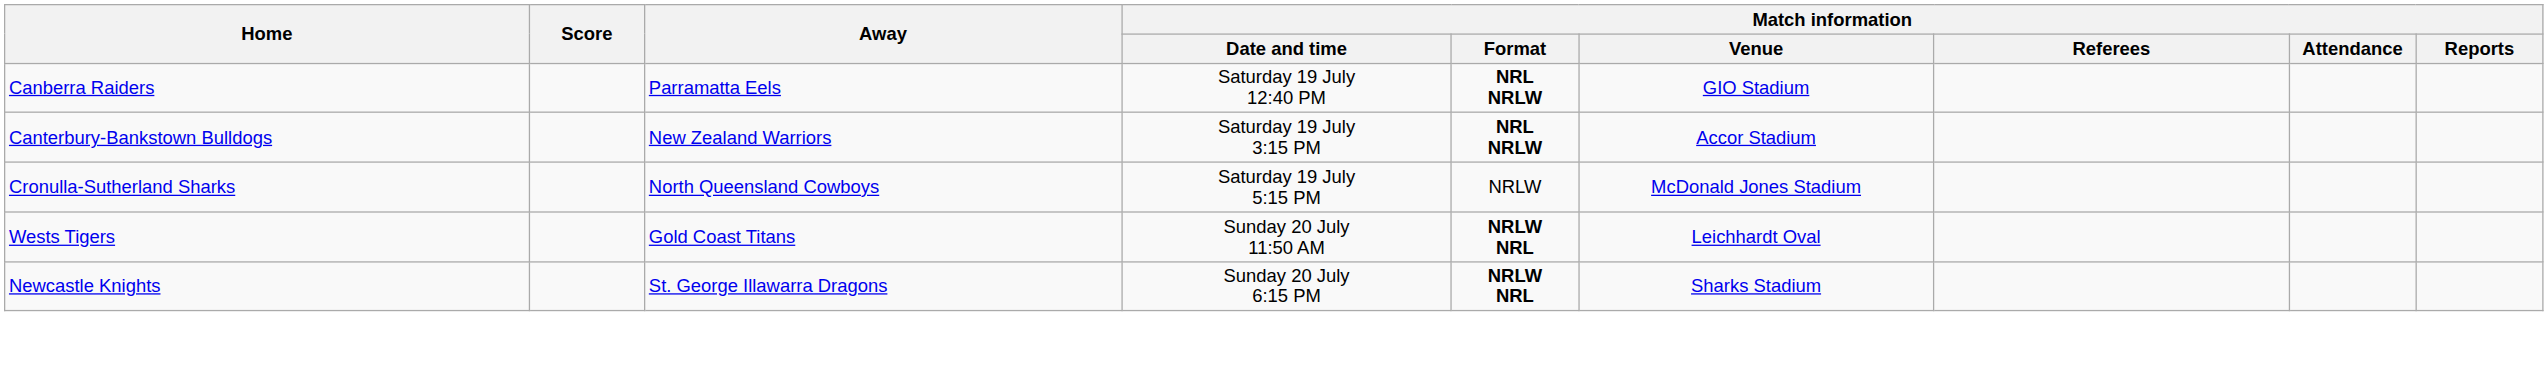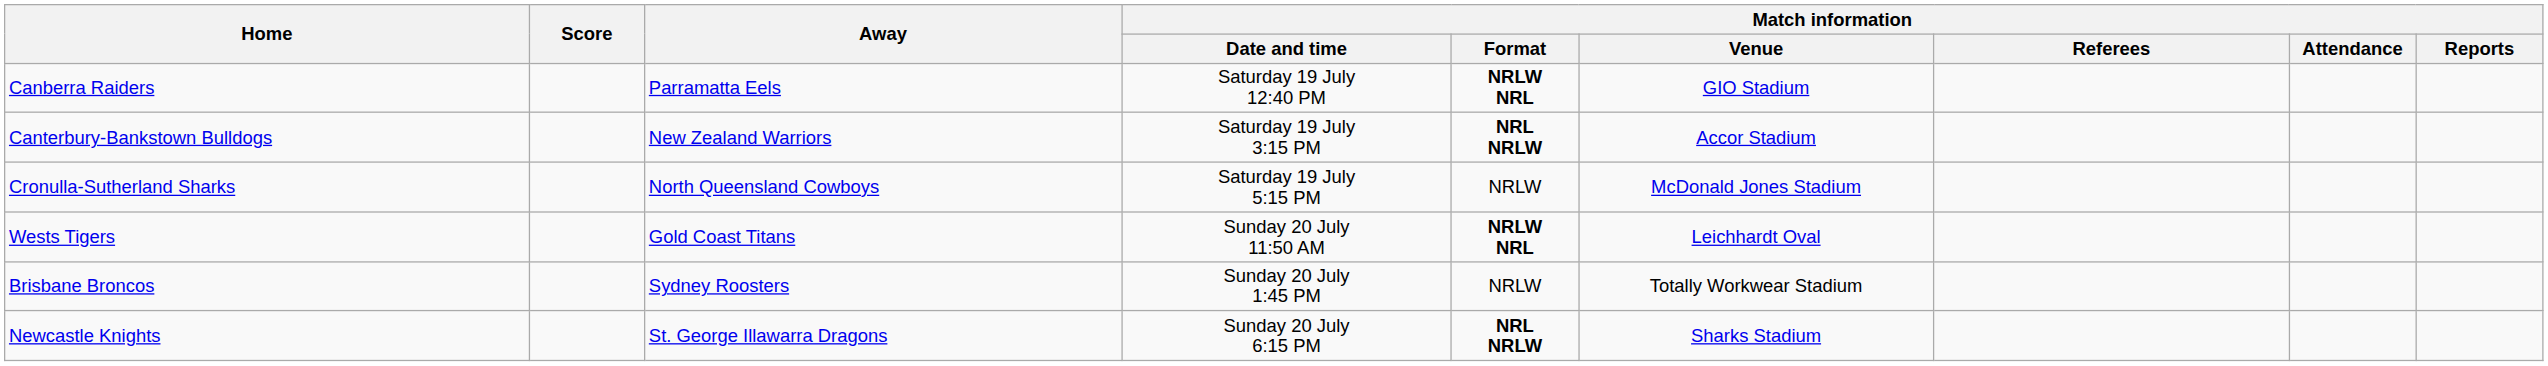Canberra Raiders | Match information / Format: NRL NRLW -> NRLW NRL
+ row: Brisbane Broncos | Sydney Roosters | Sunday 20 July 1:45 PM | NRLW | Totally Workwear Stadium
Newcastle Knights | Match information / Format: NRLW NRL -> NRL NRLW
